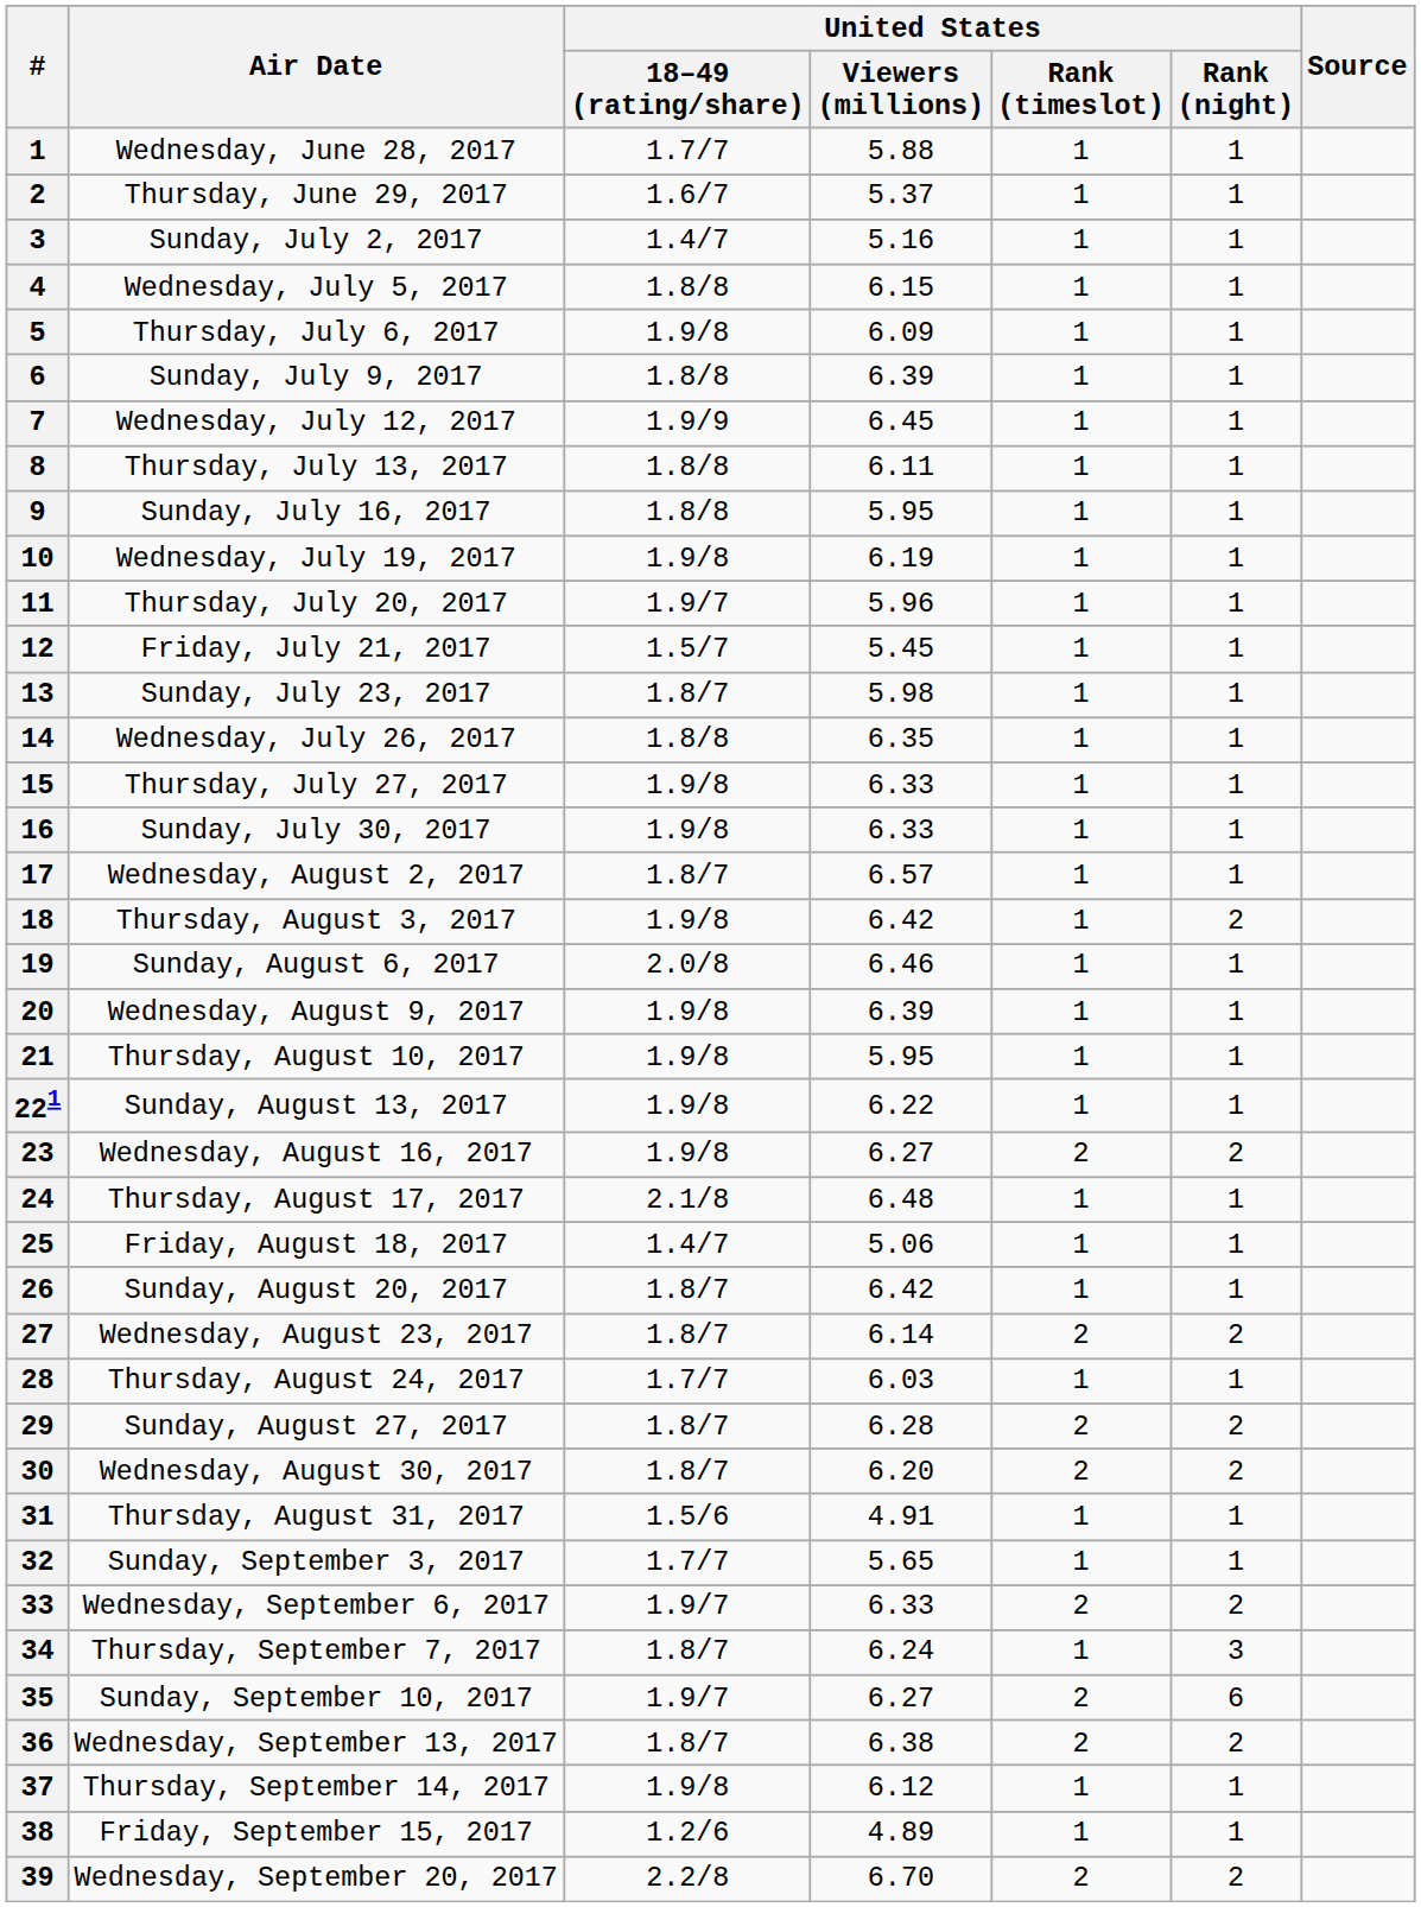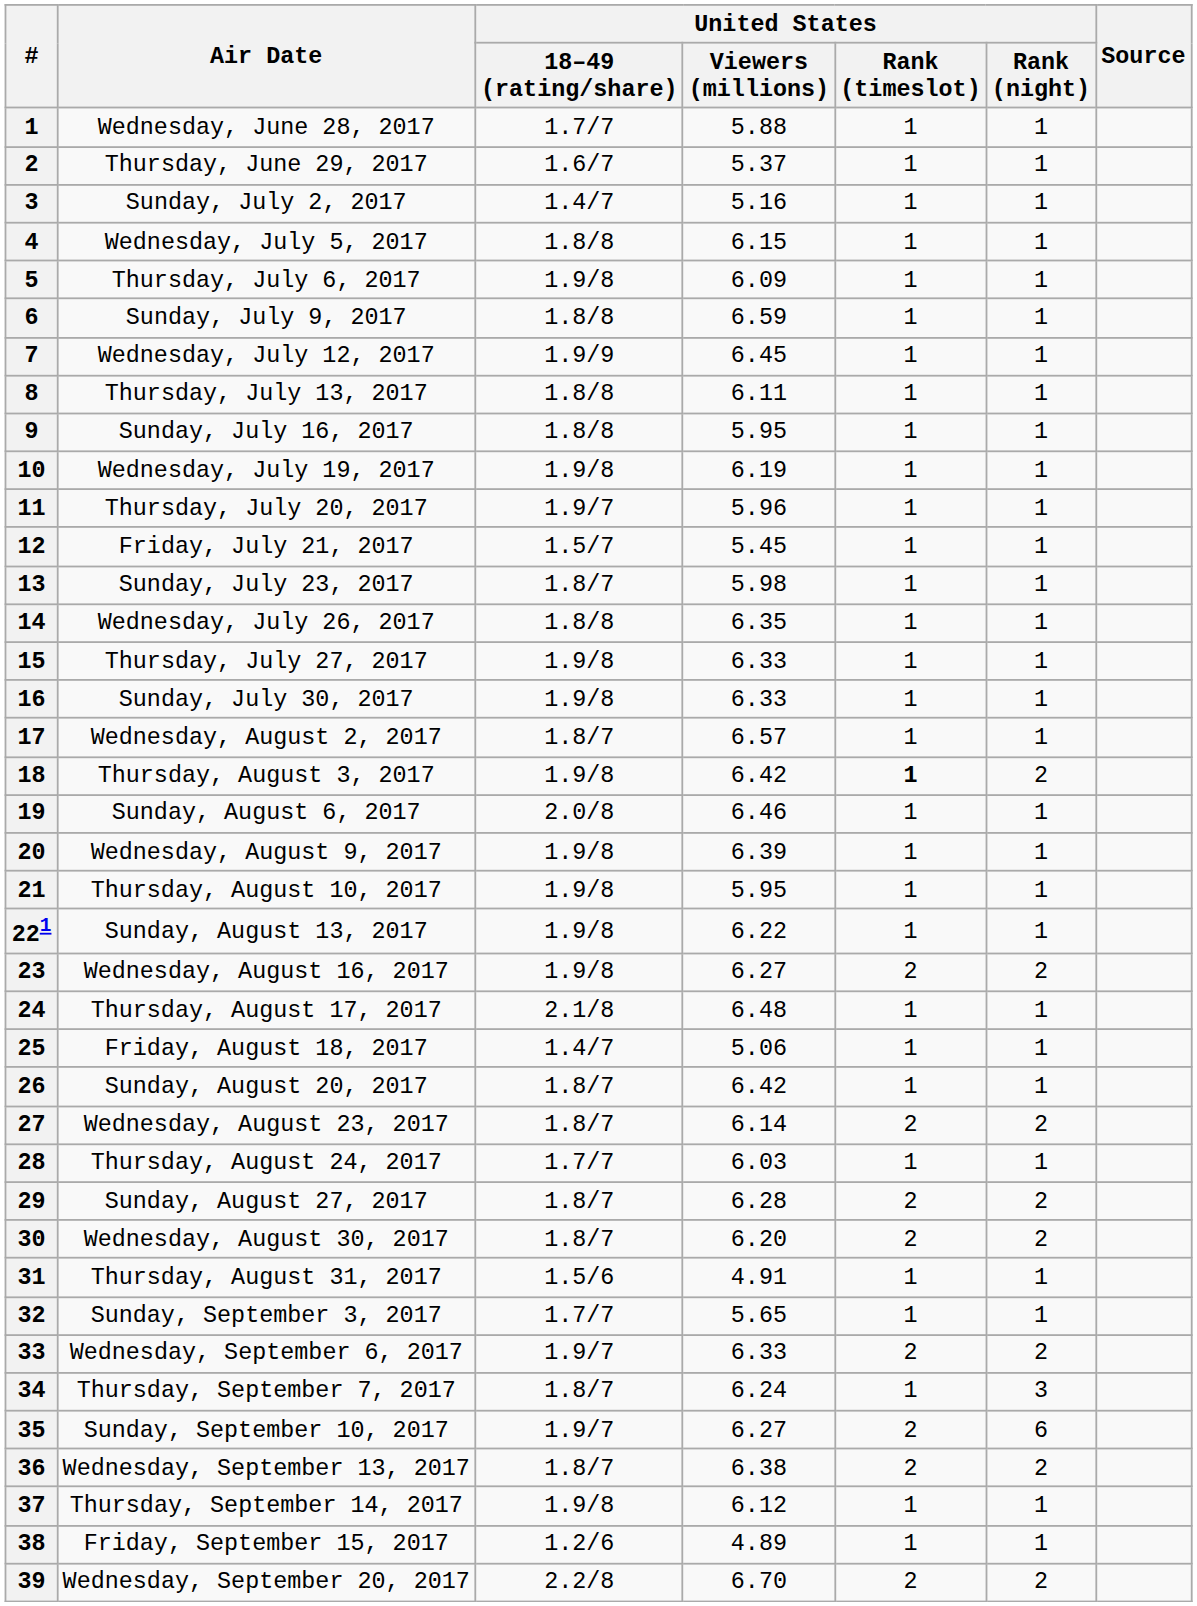Sunday, July 9, 2017 | United States / Viewers (millions): 6.39 -> 6.59
Thursday, August 3, 2017 | United States / Rank (timeslot): normal -> bold
